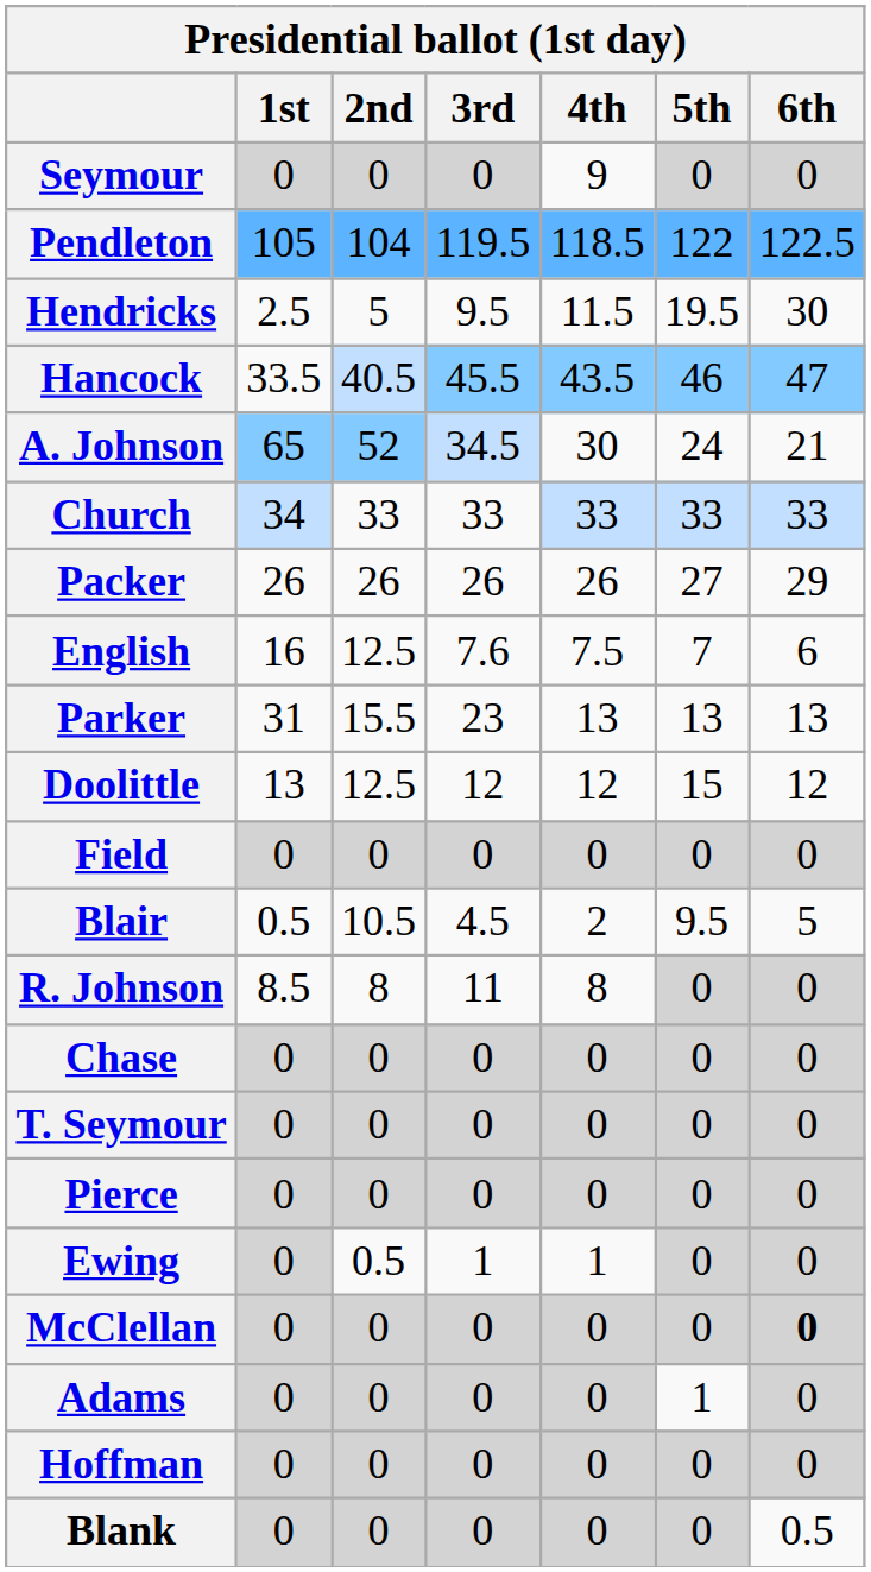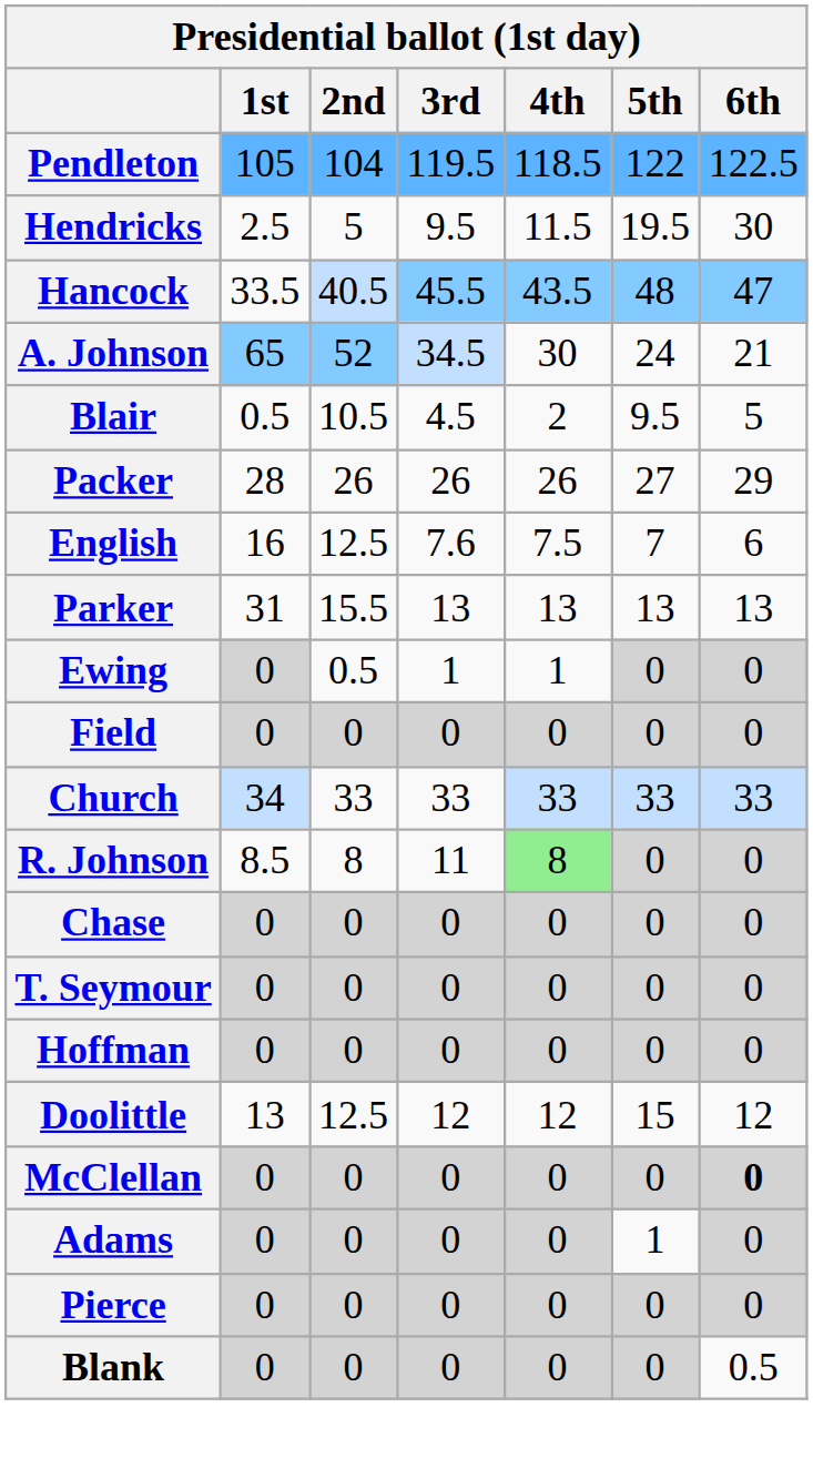- row: Seymour | 0 | 0 | 0 | 9 | 0 | 0
Hancock | 5th: 46 -> 48
rows swapped: Church <-> Blair
Packer | 1st: 26 -> 28
Parker | 3rd: 23 -> 13
rows swapped: Doolittle <-> Ewing
R. Johnson | 4th: no background -> lightgreen background
rows swapped: Hoffman <-> Pierce
